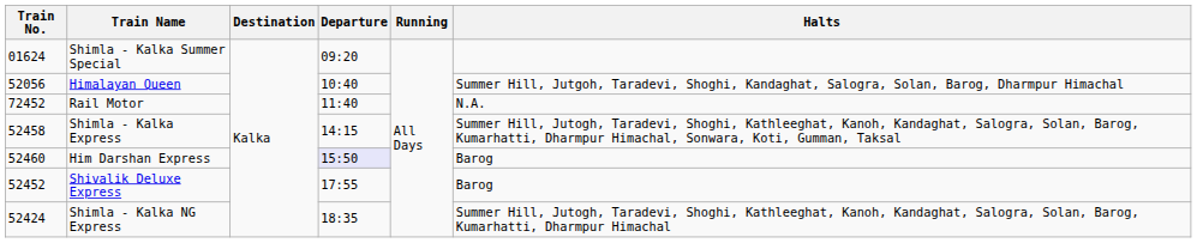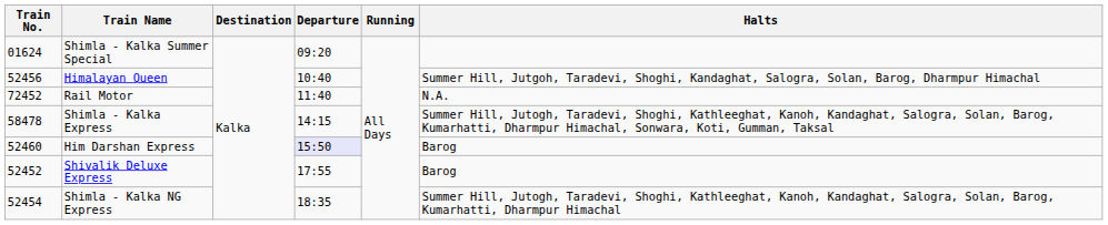Himalayan Queen | Train No.: 52056 -> 52456
Shimla - Kalka Express | Train No.: 52458 -> 58478
Shimla - Kalka NG Express | Train No.: 52424 -> 52454
